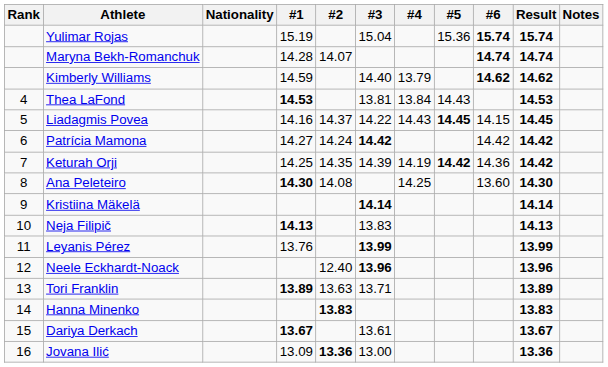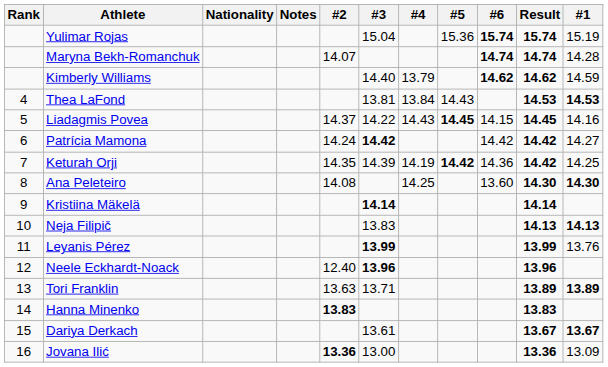columns swapped: #1 <-> Notes
